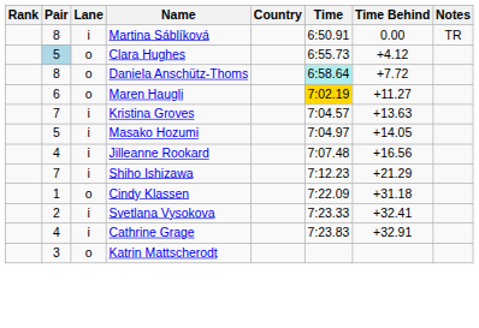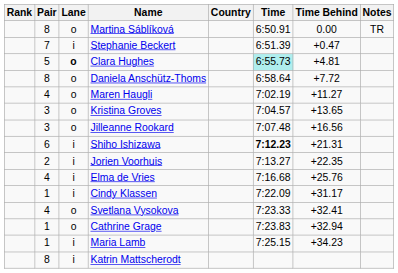Martina Sáblíková | Lane: i -> o
+ row: 7 | i | Stephanie Beckert | 6:51.39 | +0.47
Clara Hughes | Pair: lightblue background -> no background
Clara Hughes | Lane: normal -> bold
Clara Hughes | Time: no background -> paleturquoise background
Clara Hughes | Time Behind: +4.12 -> +4.81
Daniela Anschütz-Thoms | Time: paleturquoise background -> no background
Maren Haugli | Pair: 6 -> 4
Maren Haugli | Time: gold background -> no background
Kristina Groves | Pair: 7 -> 3
Kristina Groves | Lane: i -> o
Kristina Groves | Time Behind: +13.63 -> +13.65
- row: 5 | i | Masako Hozumi | 7:04.97 | +14.05
Jilleanne Rookard | Pair: 4 -> 3
Jilleanne Rookard | Lane: i -> o
Shiho Ishizawa | Pair: 7 -> 6
Shiho Ishizawa | Time: normal -> bold
Shiho Ishizawa | Time Behind: +21.29 -> +21.31
+ row: 2 | i | Jorien Voorhuis | 7:13.27 | +22.35
+ row: 4 | i | Elma de Vries | 7:16.68 | +25.76
Cindy Klassen | Lane: o -> i
Cindy Klassen | Time Behind: +31.18 -> +31.17
Svetlana Vysokova | Pair: 2 -> 4
Svetlana Vysokova | Lane: i -> o
Cathrine Grage | Pair: 4 -> 1
Cathrine Grage | Lane: i -> o
Cathrine Grage | Time Behind: +32.91 -> +32.94
+ row: 1 | i | Maria Lamb | 7:25.15 | +34.23
Katrin Mattscherodt | Pair: 3 -> 8
Katrin Mattscherodt | Lane: o -> i
